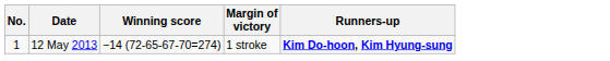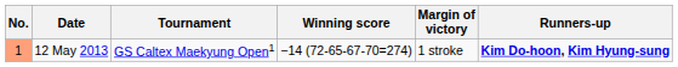+ column: Tournament | GS Caltex Maekyung Open1
12 May 2013 | No.: no background -> lightsalmon background
